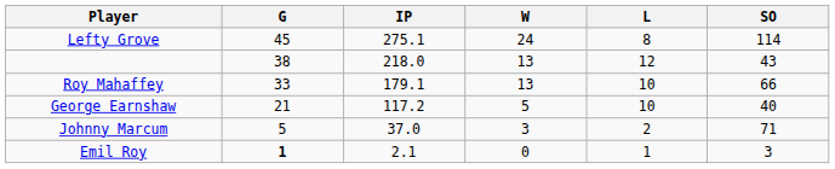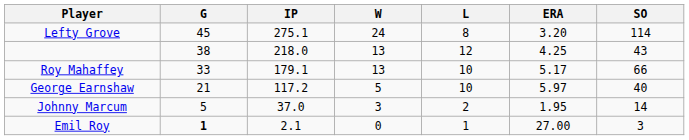+ column: ERA | 3.20 | 4.25 | 5.17 | 5.97 | 1.95 | 27.00
Johnny Marcum | SO: 71 -> 14
